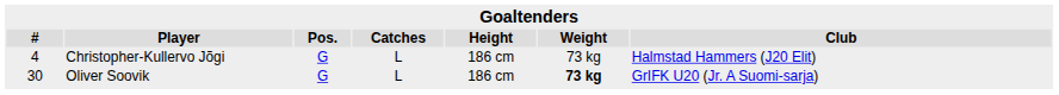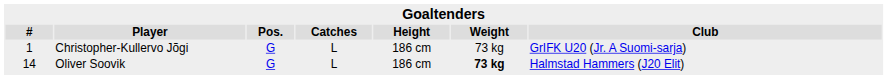Christopher-Kullervo Jõgi | #: 4 -> 1
Christopher-Kullervo Jõgi | Club: Halmstad Hammers (J20 Elit) -> GrIFK U20 (Jr. A Suomi-sarja)
Oliver Soovik | #: 30 -> 14
Oliver Soovik | Club: GrIFK U20 (Jr. A Suomi-sarja) -> Halmstad Hammers (J20 Elit)
